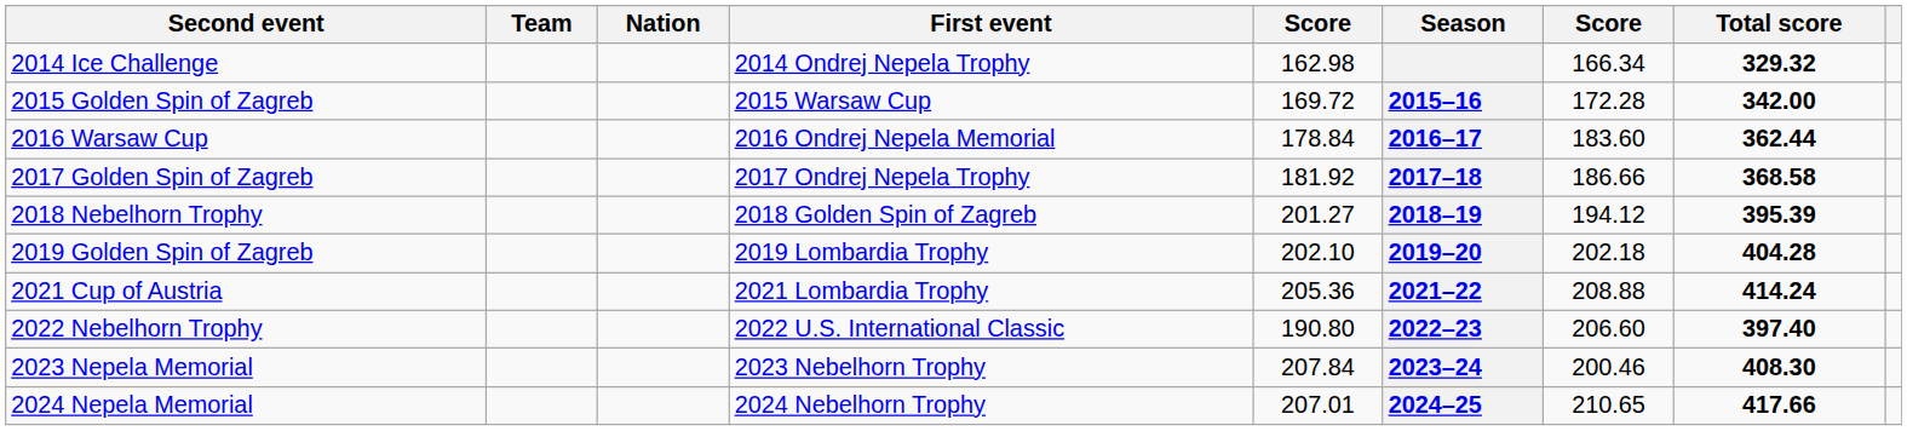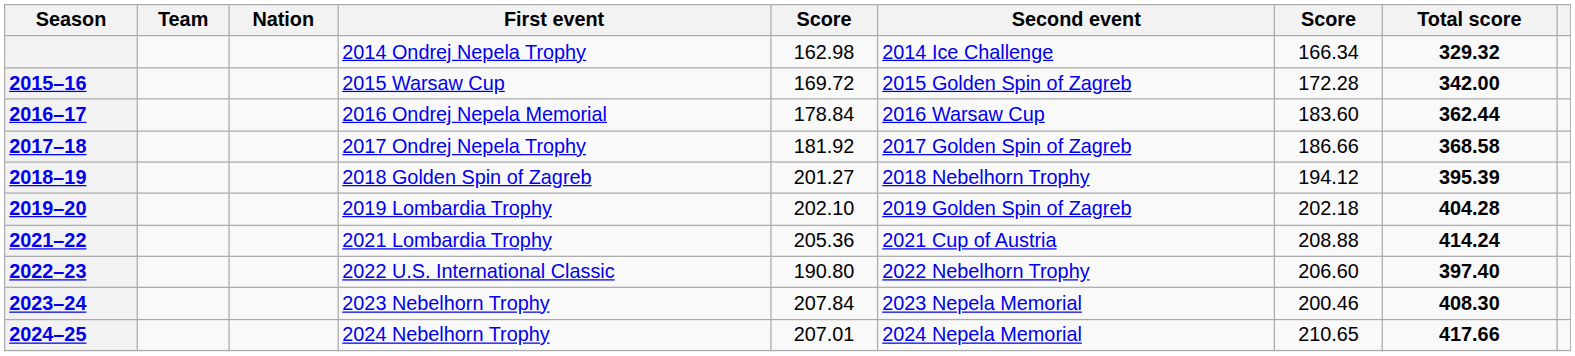columns swapped: Season <-> Second event
